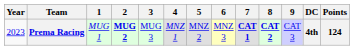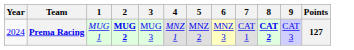- column: DC | 4th
Prema Racing | Year: 2023 -> 2024
Prema Racing | 7: bold -> normal
Prema Racing | Points: 124 -> 127
